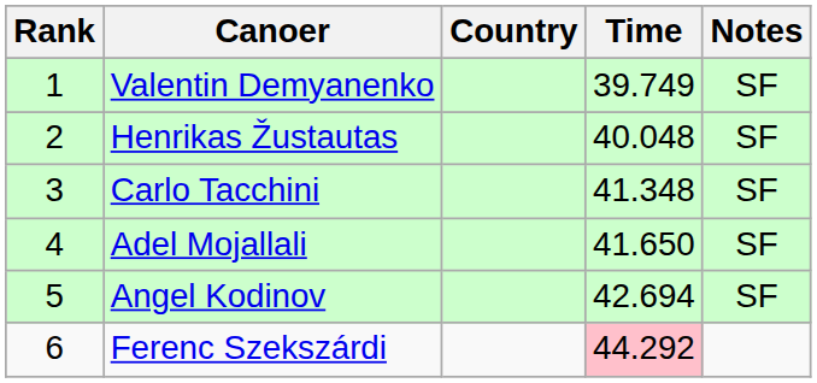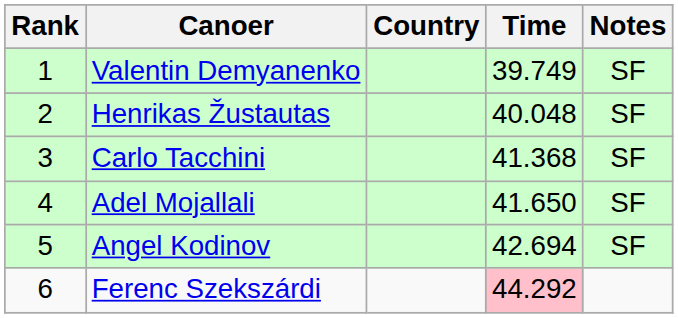Carlo Tacchini | Time: 41.348 -> 41.368
